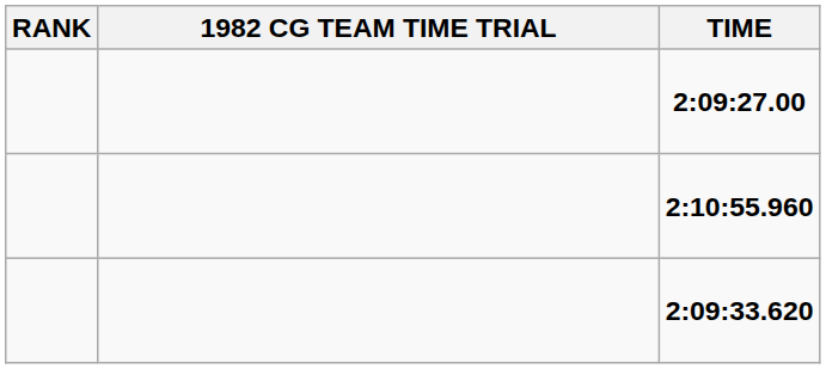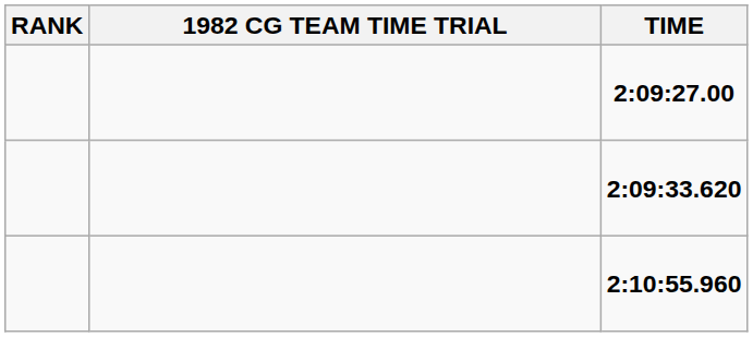rows swapped: 2:09:33.620 <-> 2:10:55.960
